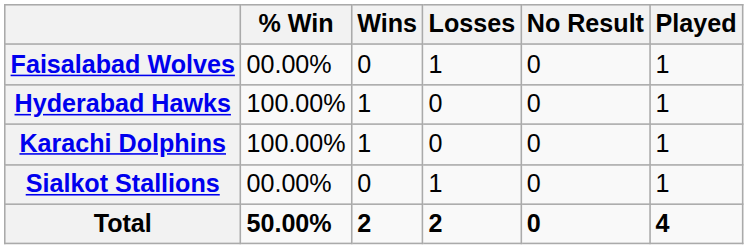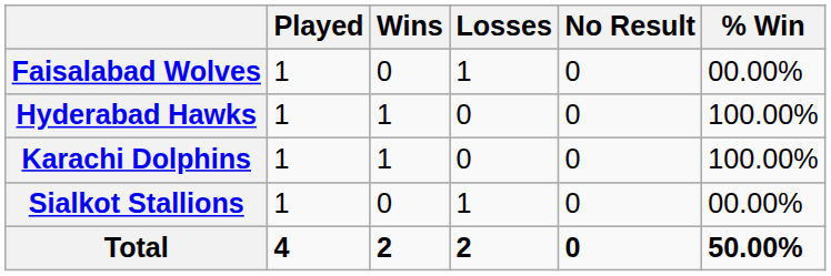columns swapped: Played <-> % Win
